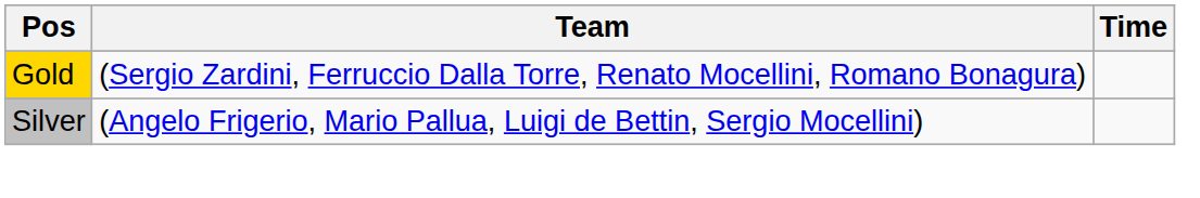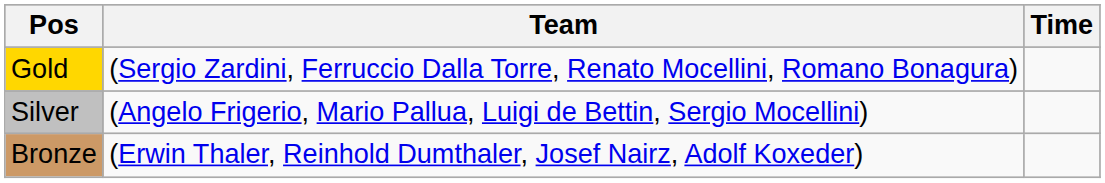+ row: Bronze | (Erwin Thaler, Reinhold Dumthaler, Josef Nairz, Adolf Koxeder)
